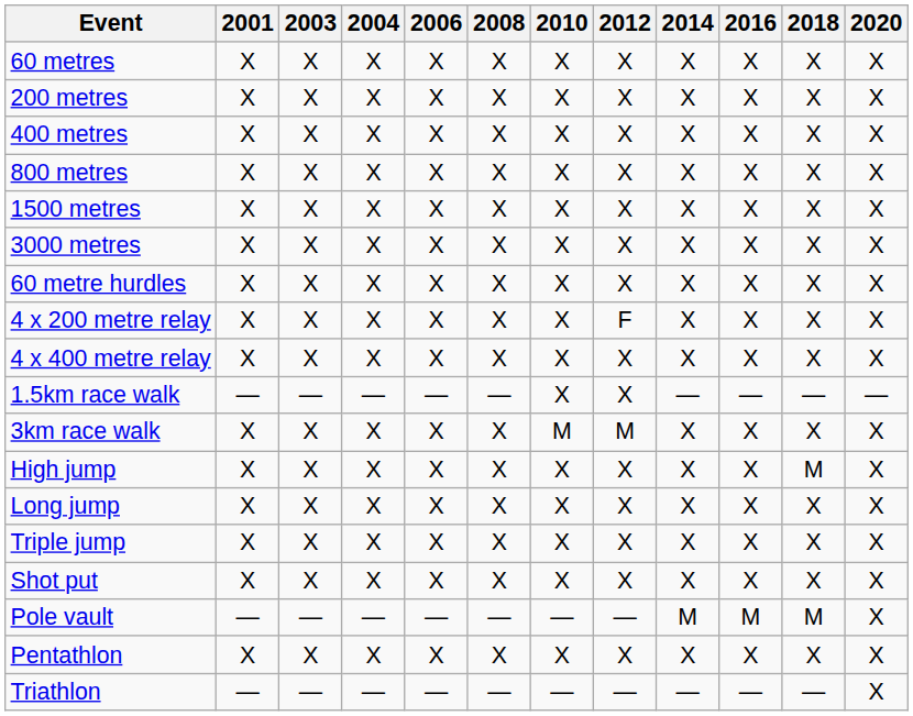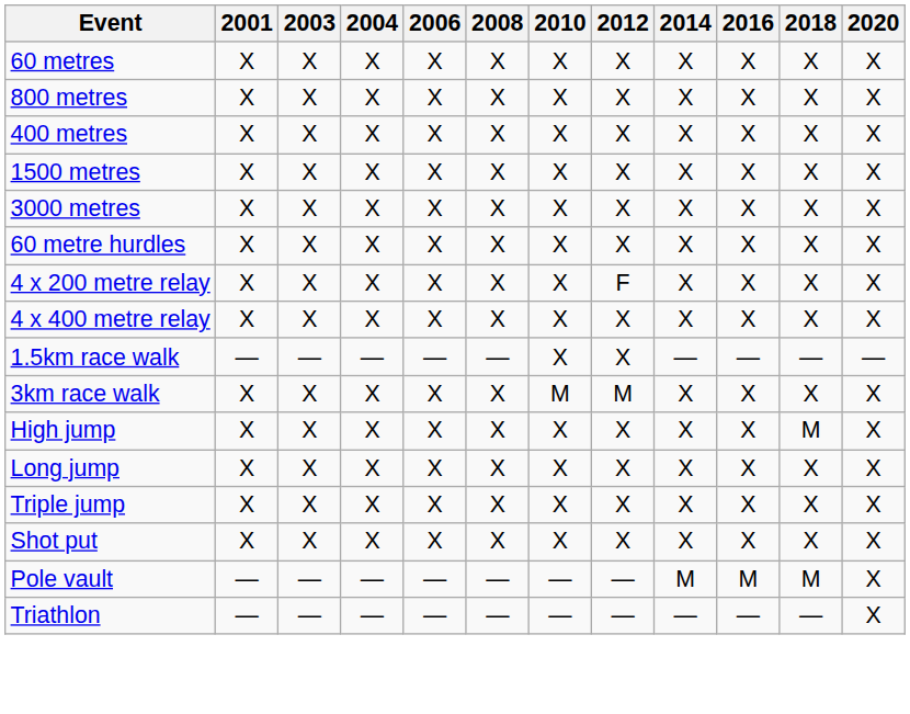- row: 200 metres | X | X | X | X | X | X | X | X | X | X | X
rows swapped: 400 metres <-> 800 metres
- row: Pentathlon | X | X | X | X | X | X | X | X | X | X | X
